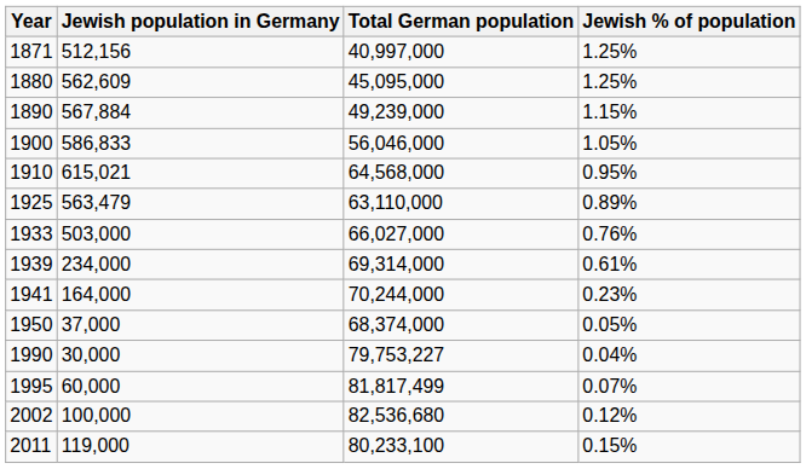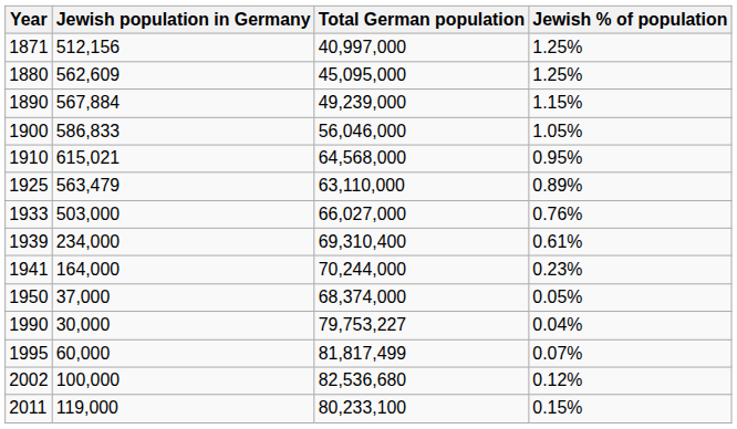1939 | Total German population: 69,314,000 -> 69,310,400
